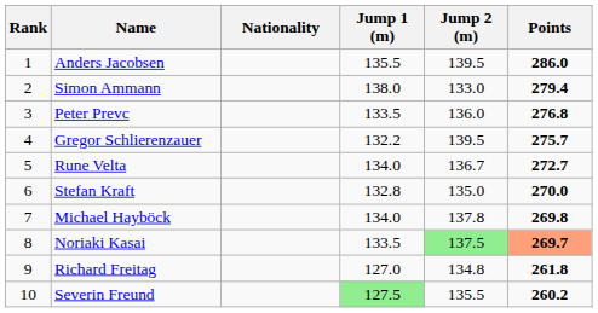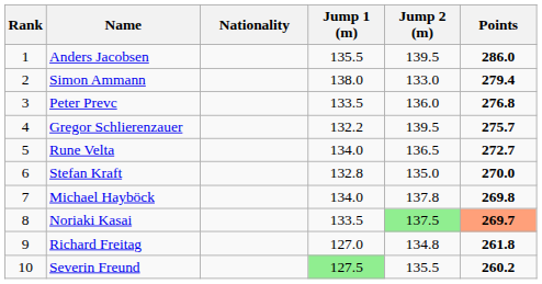Rune Velta | Jump 2 (m): 136.7 -> 136.5
